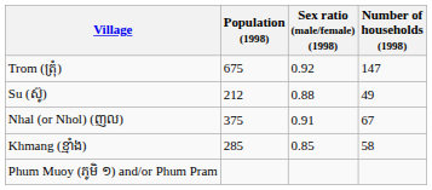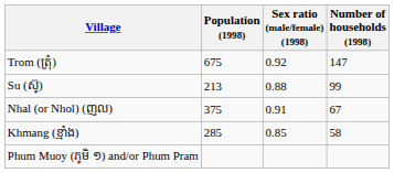Su (ស៊ូ) | Population (1998): 212 -> 213
Su (ស៊ូ) | Number of households (1998): 49 -> 99
